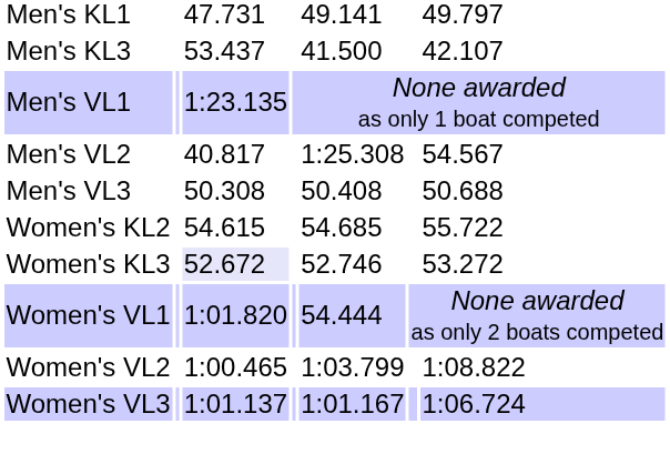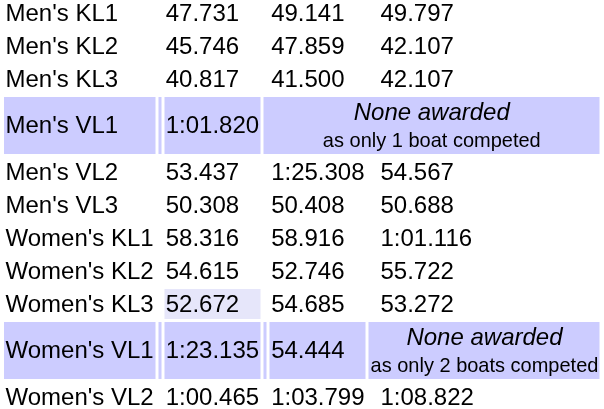+ row: Men's KL2 | 45.746 | 47.859 | 42.107
Men's KL3 | column 3: 53.437 -> 40.817
Men's VL1 | column 3: 1:23.135 -> 1:01.820
Men's VL2 | column 3: 40.817 -> 53.437
+ row: Women's KL1 | 58.316 | 58.916 | 1:01.116
Women's KL2 | column 5: 54.685 -> 52.746
Women's KL3 | column 5: 52.746 -> 54.685
Women's VL1 | column 3: 1:01.820 -> 1:23.135
- row: Women's VL3 | 1:01.137 | 1:01.167 | 1:06.724
